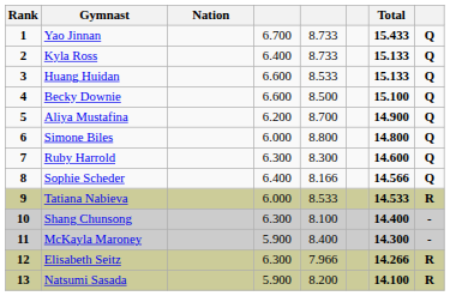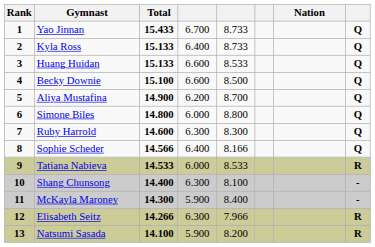columns swapped: Nation <-> Total
